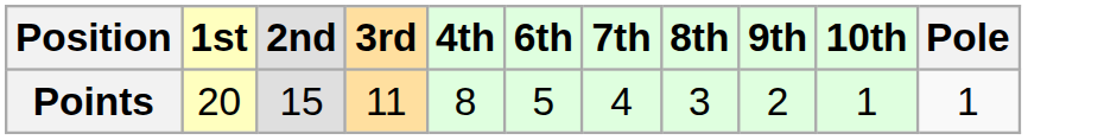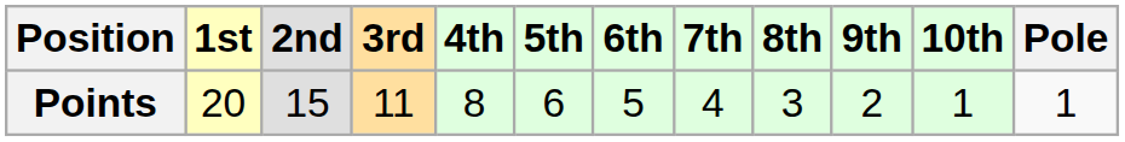+ column: 5th | 6
